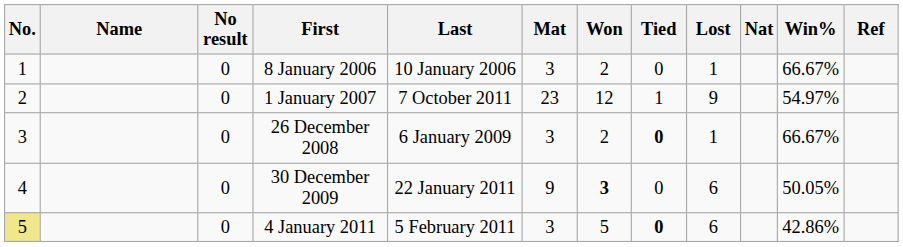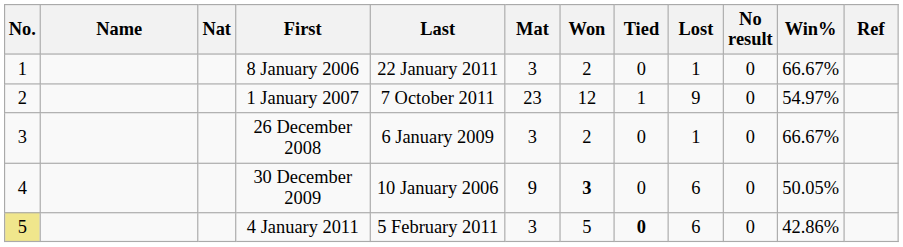columns swapped: Nat <-> No result
8 January 2006 | Last: 10 January 2006 -> 22 January 2011
26 December 2008 | Tied: bold -> normal
30 December 2009 | Last: 22 January 2011 -> 10 January 2006
